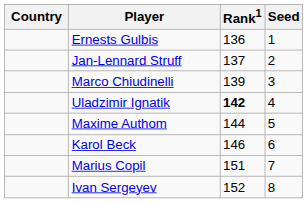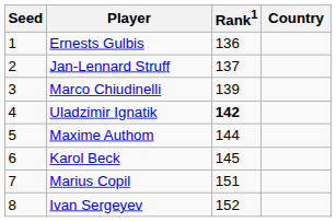columns swapped: Country <-> Seed
Karol Beck | Rank1: 146 -> 145
